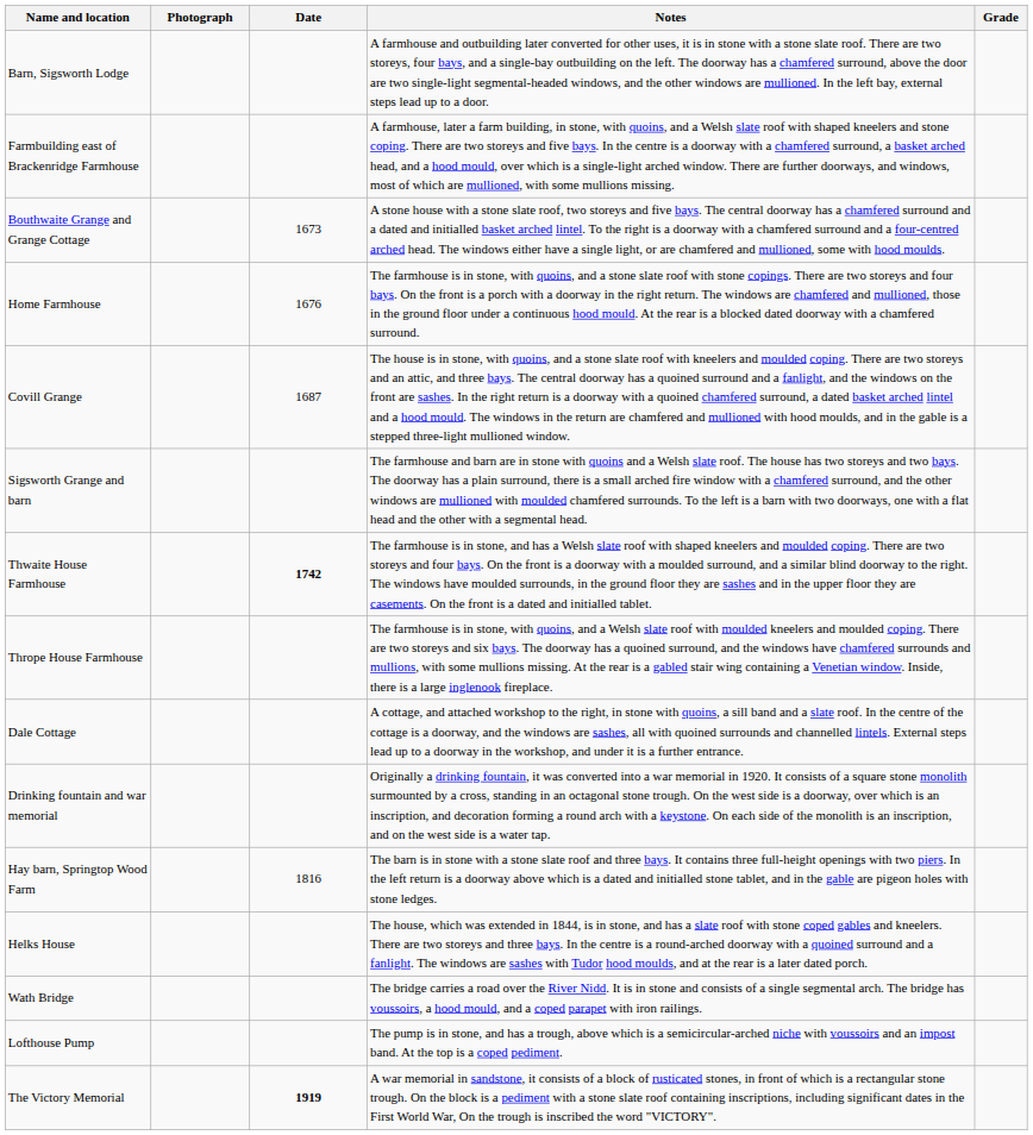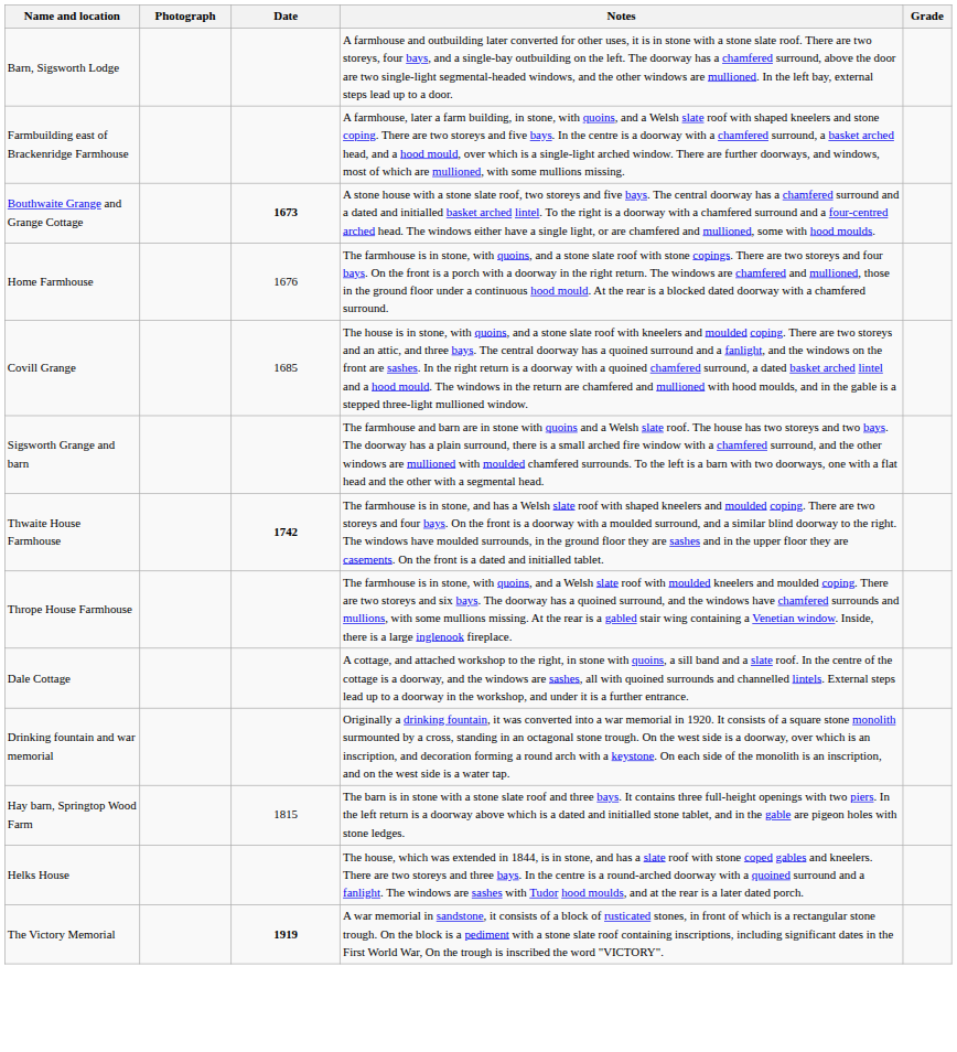Bouthwaite Grange and Grange Cottage | Date: normal -> bold
Covill Grange | Date: 1687 -> 1685
Hay barn, Springtop Wood Farm | Date: 1816 -> 1815
- row: Wath Bridge | The bridge carries a road over the River Nidd. It is in stone and consists of a single segmental arch. The bridge has voussoirs, a hood mould, and a coped parapet with iron railings.
- row: Lofthouse Pump | The pump is in stone, and has a trough, above which is a semicircular-arched niche with voussoirs and an impost band. At the top is a coped pediment.
